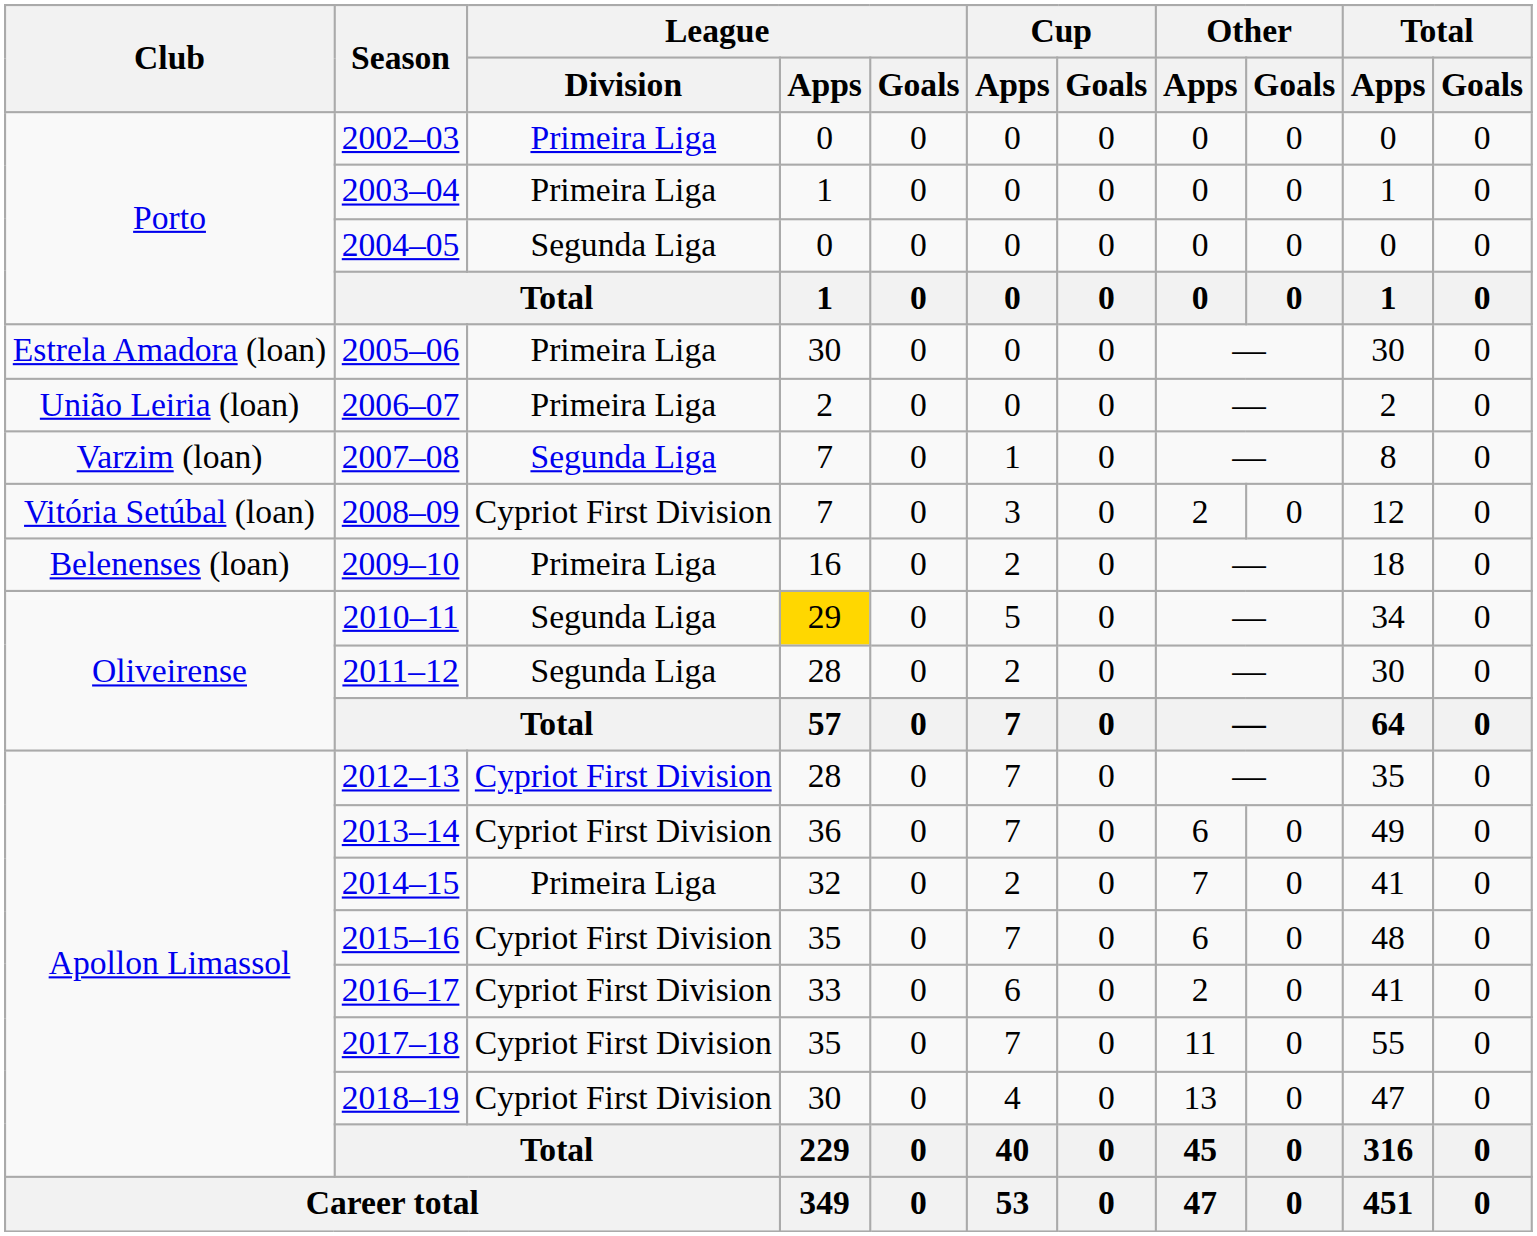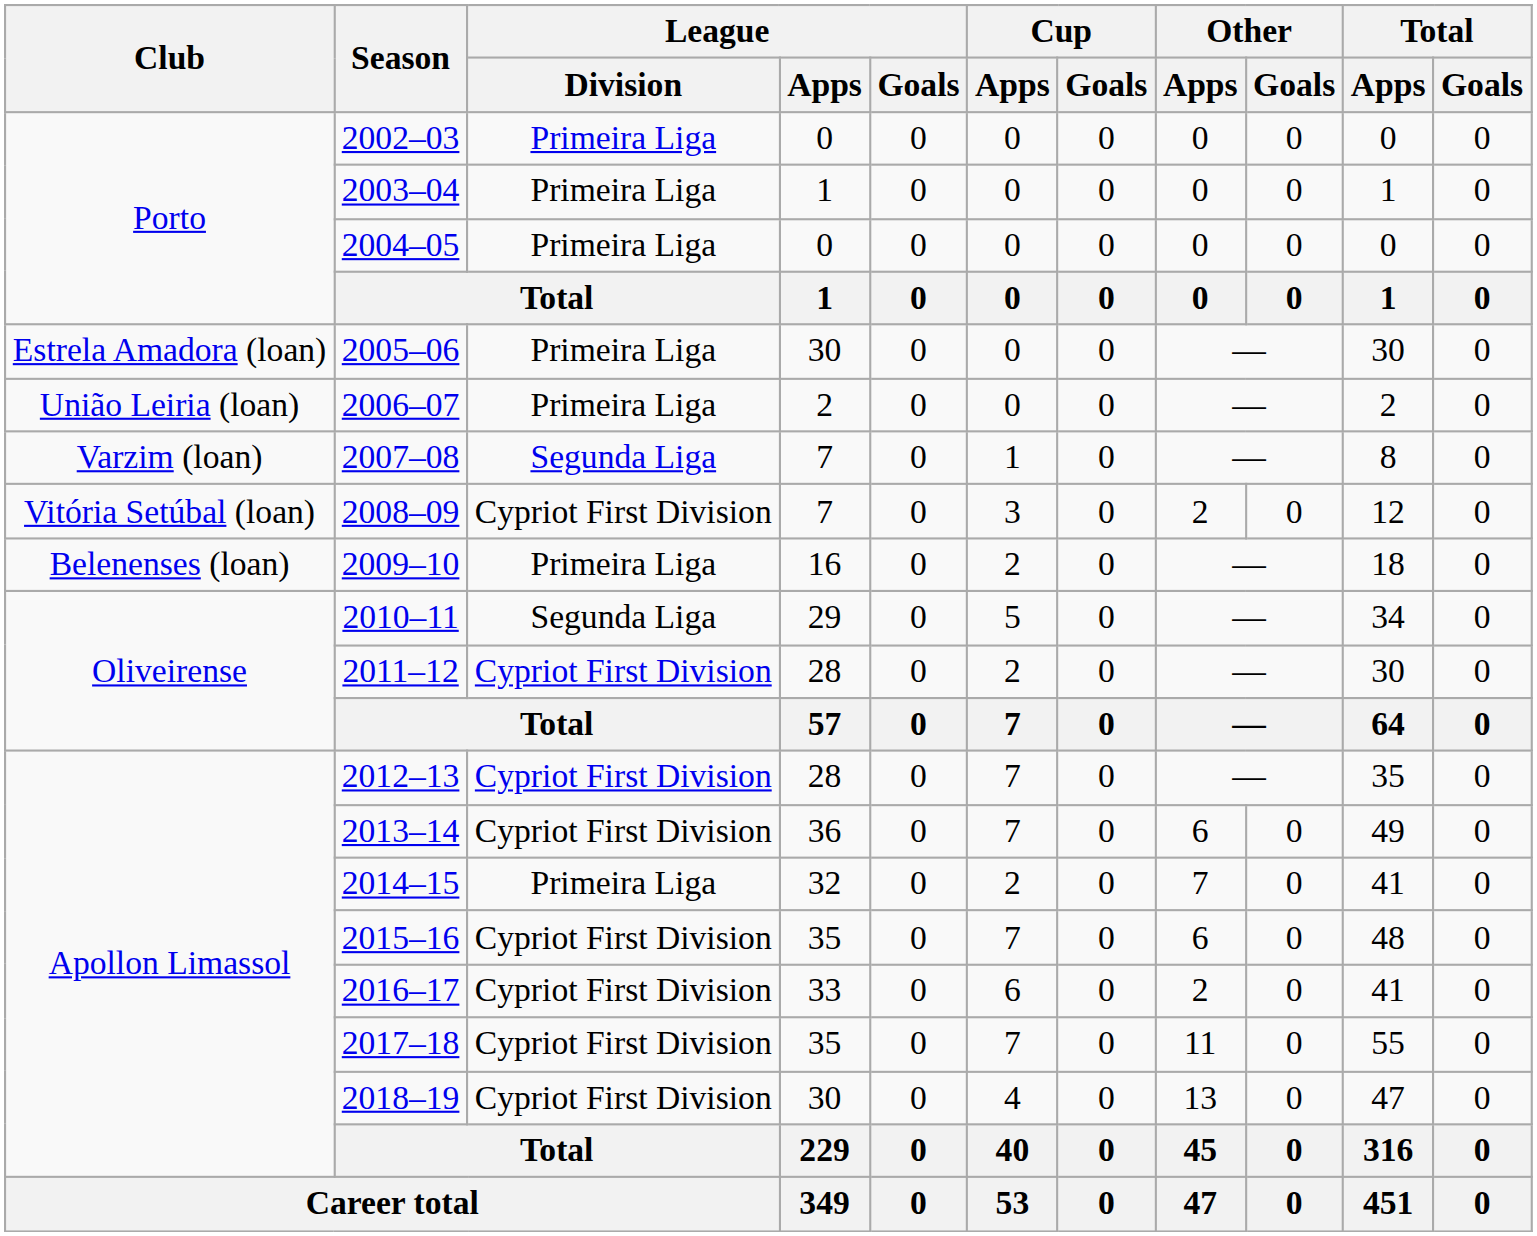2004–05 | League / Division: Segunda Liga -> Primeira Liga
2010–11 | League / Apps: gold background -> no background
2011–12 | League / Division: Segunda Liga -> Cypriot First Division
